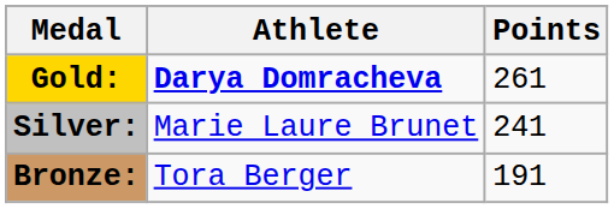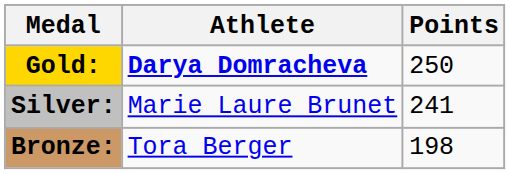Gold: | Points: 261 -> 250
Bronze: | Points: 191 -> 198
